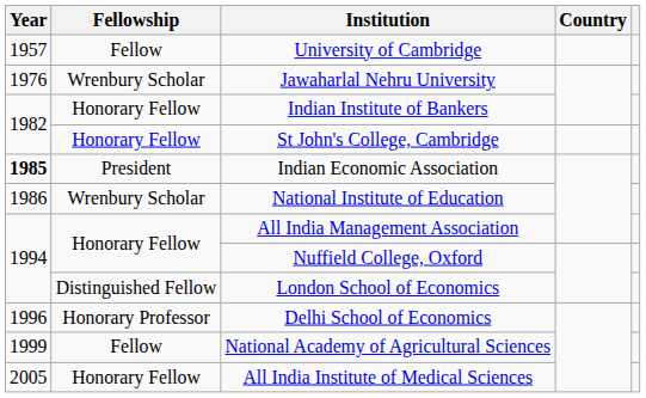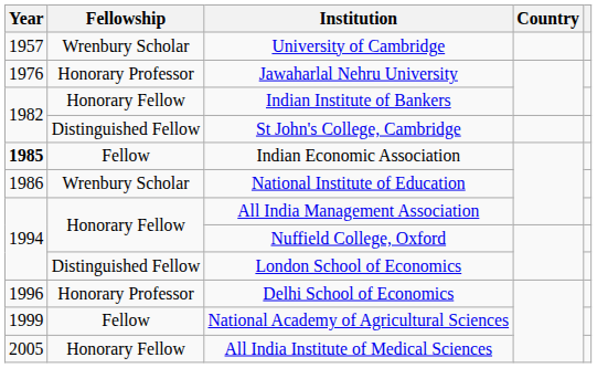University of Cambridge | Fellowship: Fellow -> Wrenbury Scholar
Jawaharlal Nehru University | Fellowship: Wrenbury Scholar -> Honorary Professor
St John's College, Cambridge | Fellowship: Honorary Fellow -> Distinguished Fellow
Indian Economic Association | Fellowship: President -> Fellow
